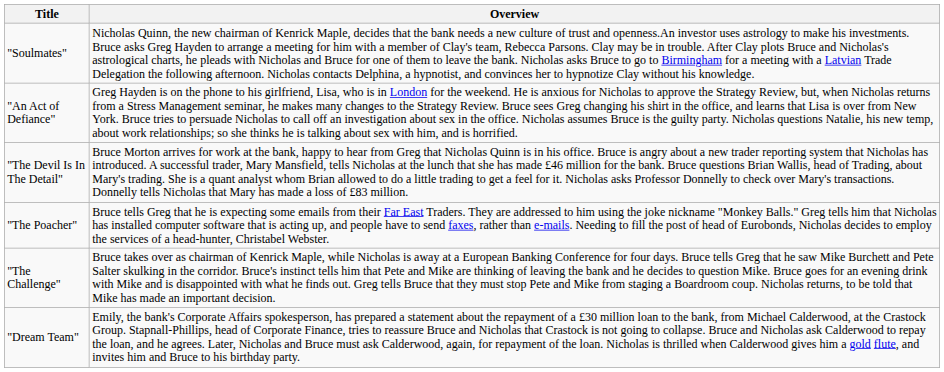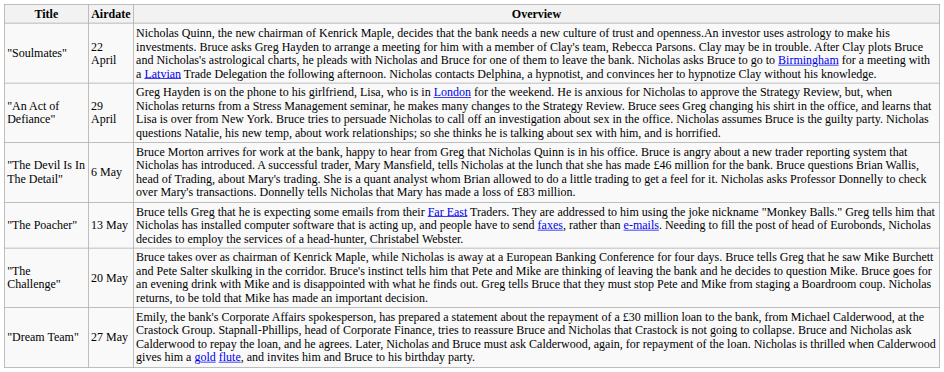+ column: Airdate | 22 April | 29 April | 6 May | 13 May | 20 May | 27 May
